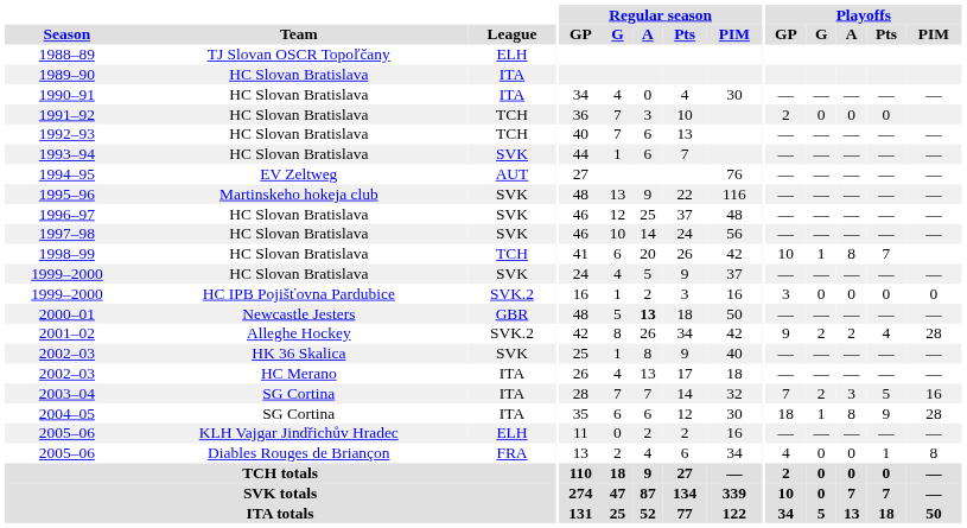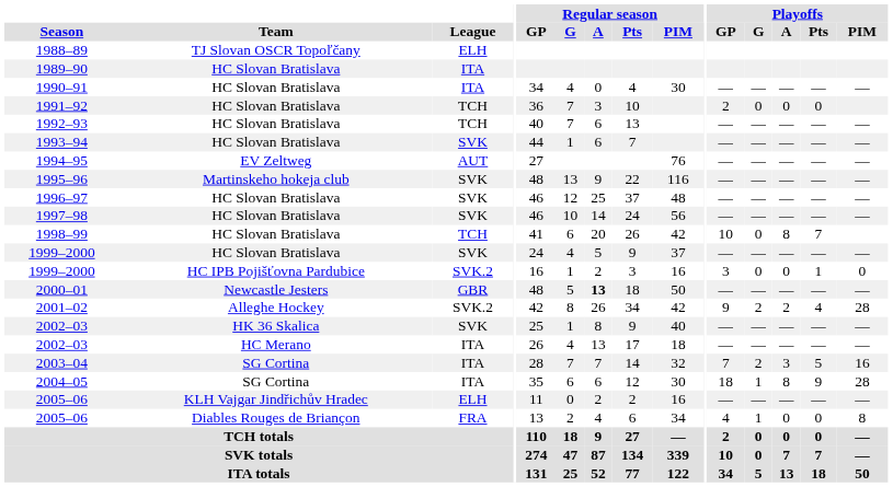1998–99 | Playoffs / G: 1 -> 0
1999–2000 / HC IPB Pojišťovna Pardubice | Playoffs / Pts: 0 -> 1
2005–06 / Diables Rouges de Briançon | Playoffs / G: 0 -> 1
2005–06 / Diables Rouges de Briançon | Playoffs / Pts: 1 -> 0
